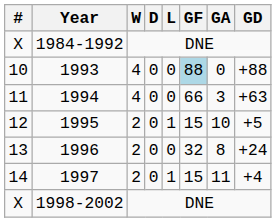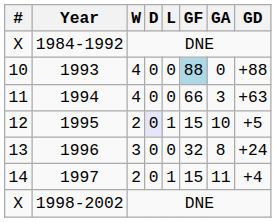1995 | D: no background -> lavender background
1996 | W: 2 -> 3
